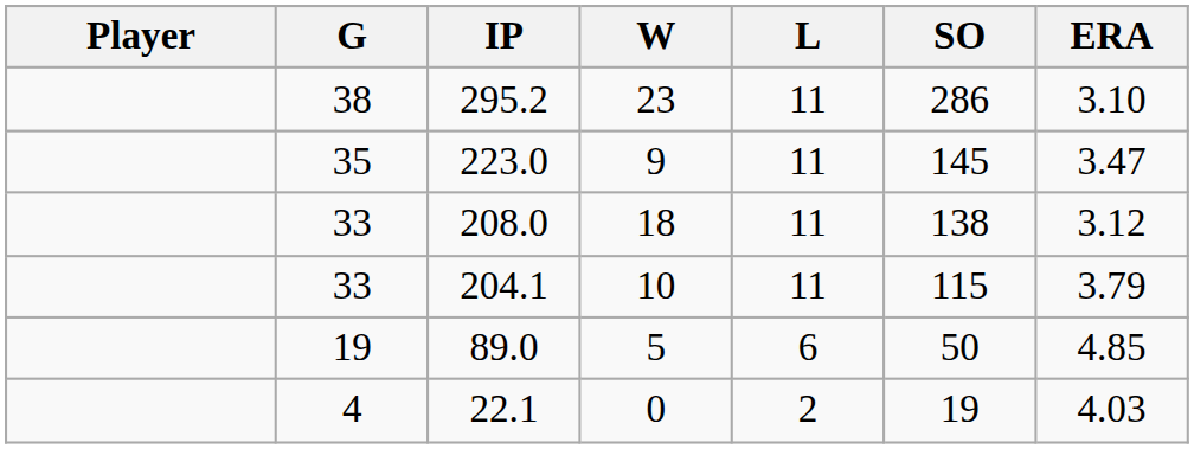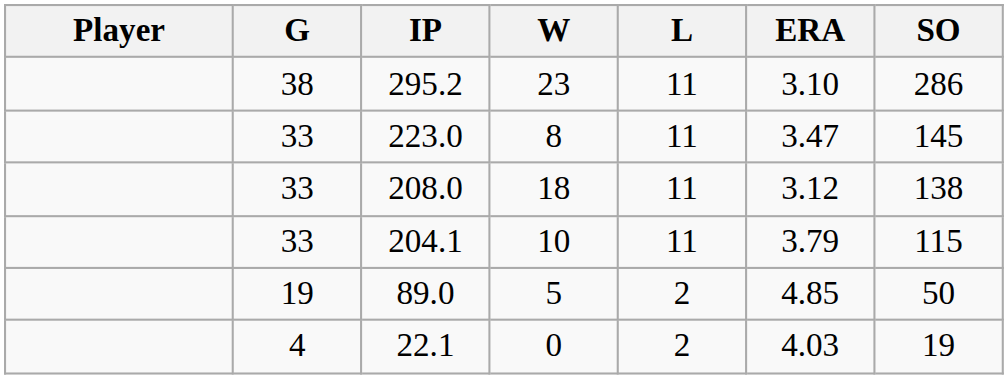columns swapped: ERA <-> SO
223.0 | G: 35 -> 33
223.0 | W: 9 -> 8
89.0 | L: 6 -> 2
